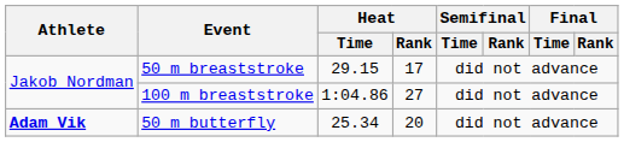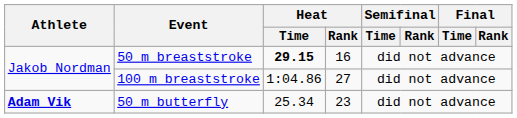50 m breaststroke | Heat / Time: normal -> bold
50 m breaststroke | Heat / Rank: 17 -> 16
50 m butterfly | Heat / Rank: 20 -> 23
